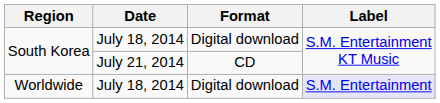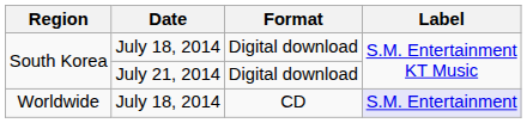South Korea / July 21, 2014 | Format: CD -> Digital download
Worldwide | Format: Digital download -> CD
